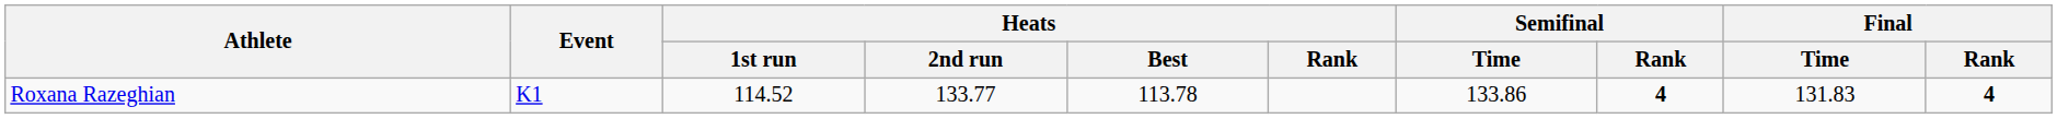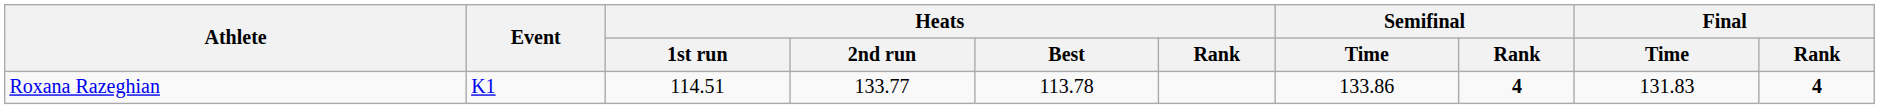Roxana Razeghian | Heats / 1st run: 114.52 -> 114.51
